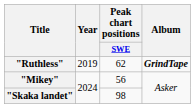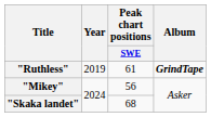"Ruthless" | Peak chart positions / SWE: 62 -> 61
"Skaka landet" | Peak chart positions / SWE: 98 -> 68
